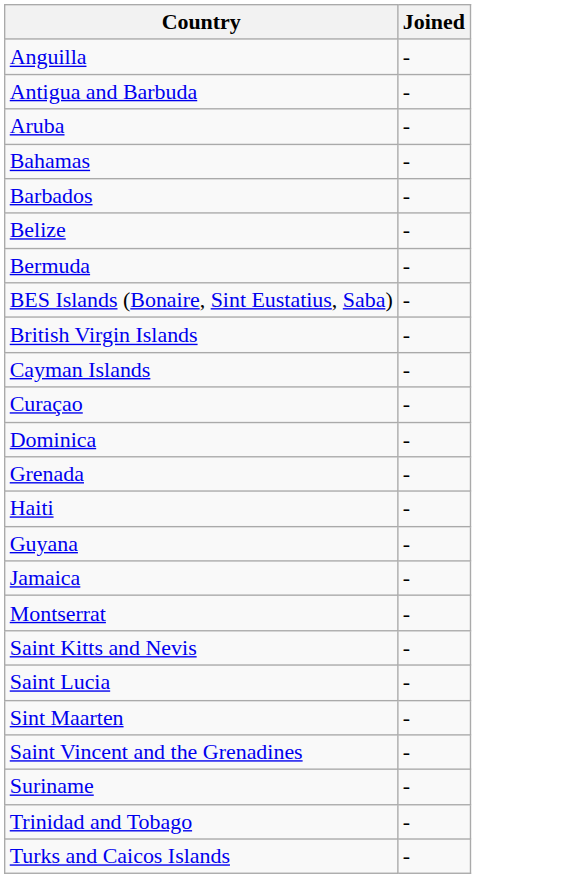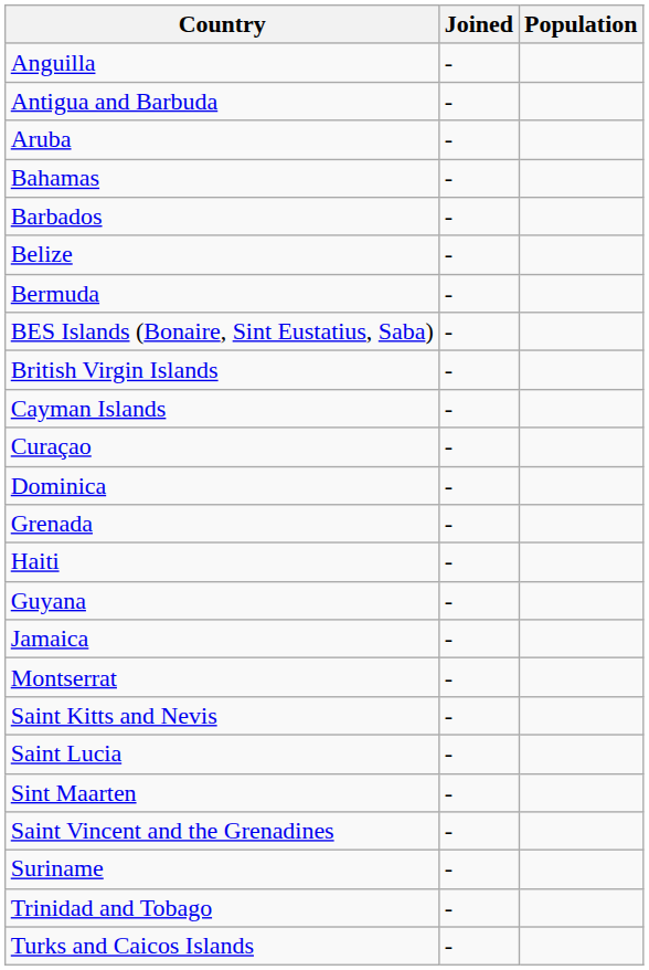+ column: Population
